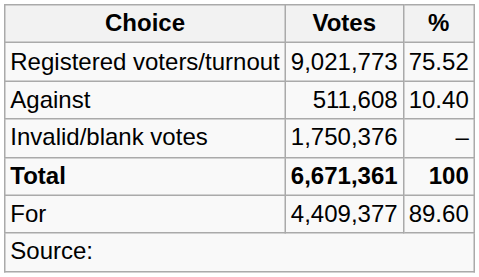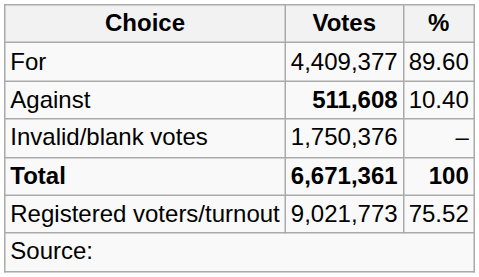rows swapped: For <-> Registered voters/turnout
Against | Votes: normal -> bold
